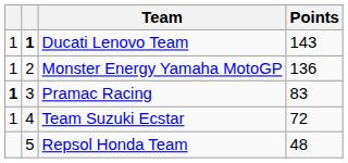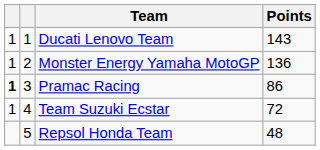Ducati Lenovo Team | column 2: bold -> normal
Pramac Racing | Points: 83 -> 86
